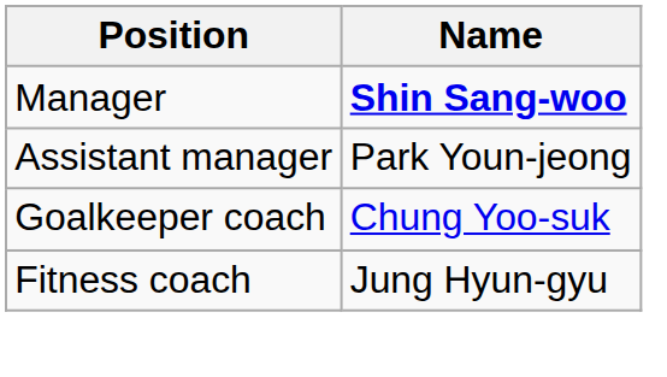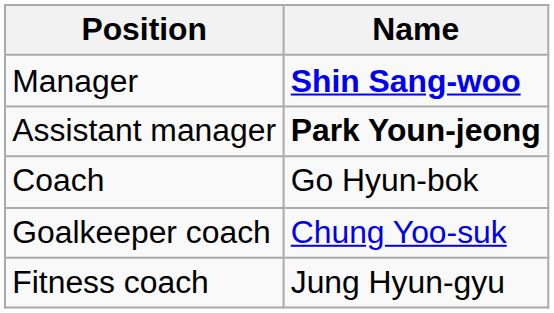Assistant manager | Name: normal -> bold
+ row: Coach | Go Hyun-bok
